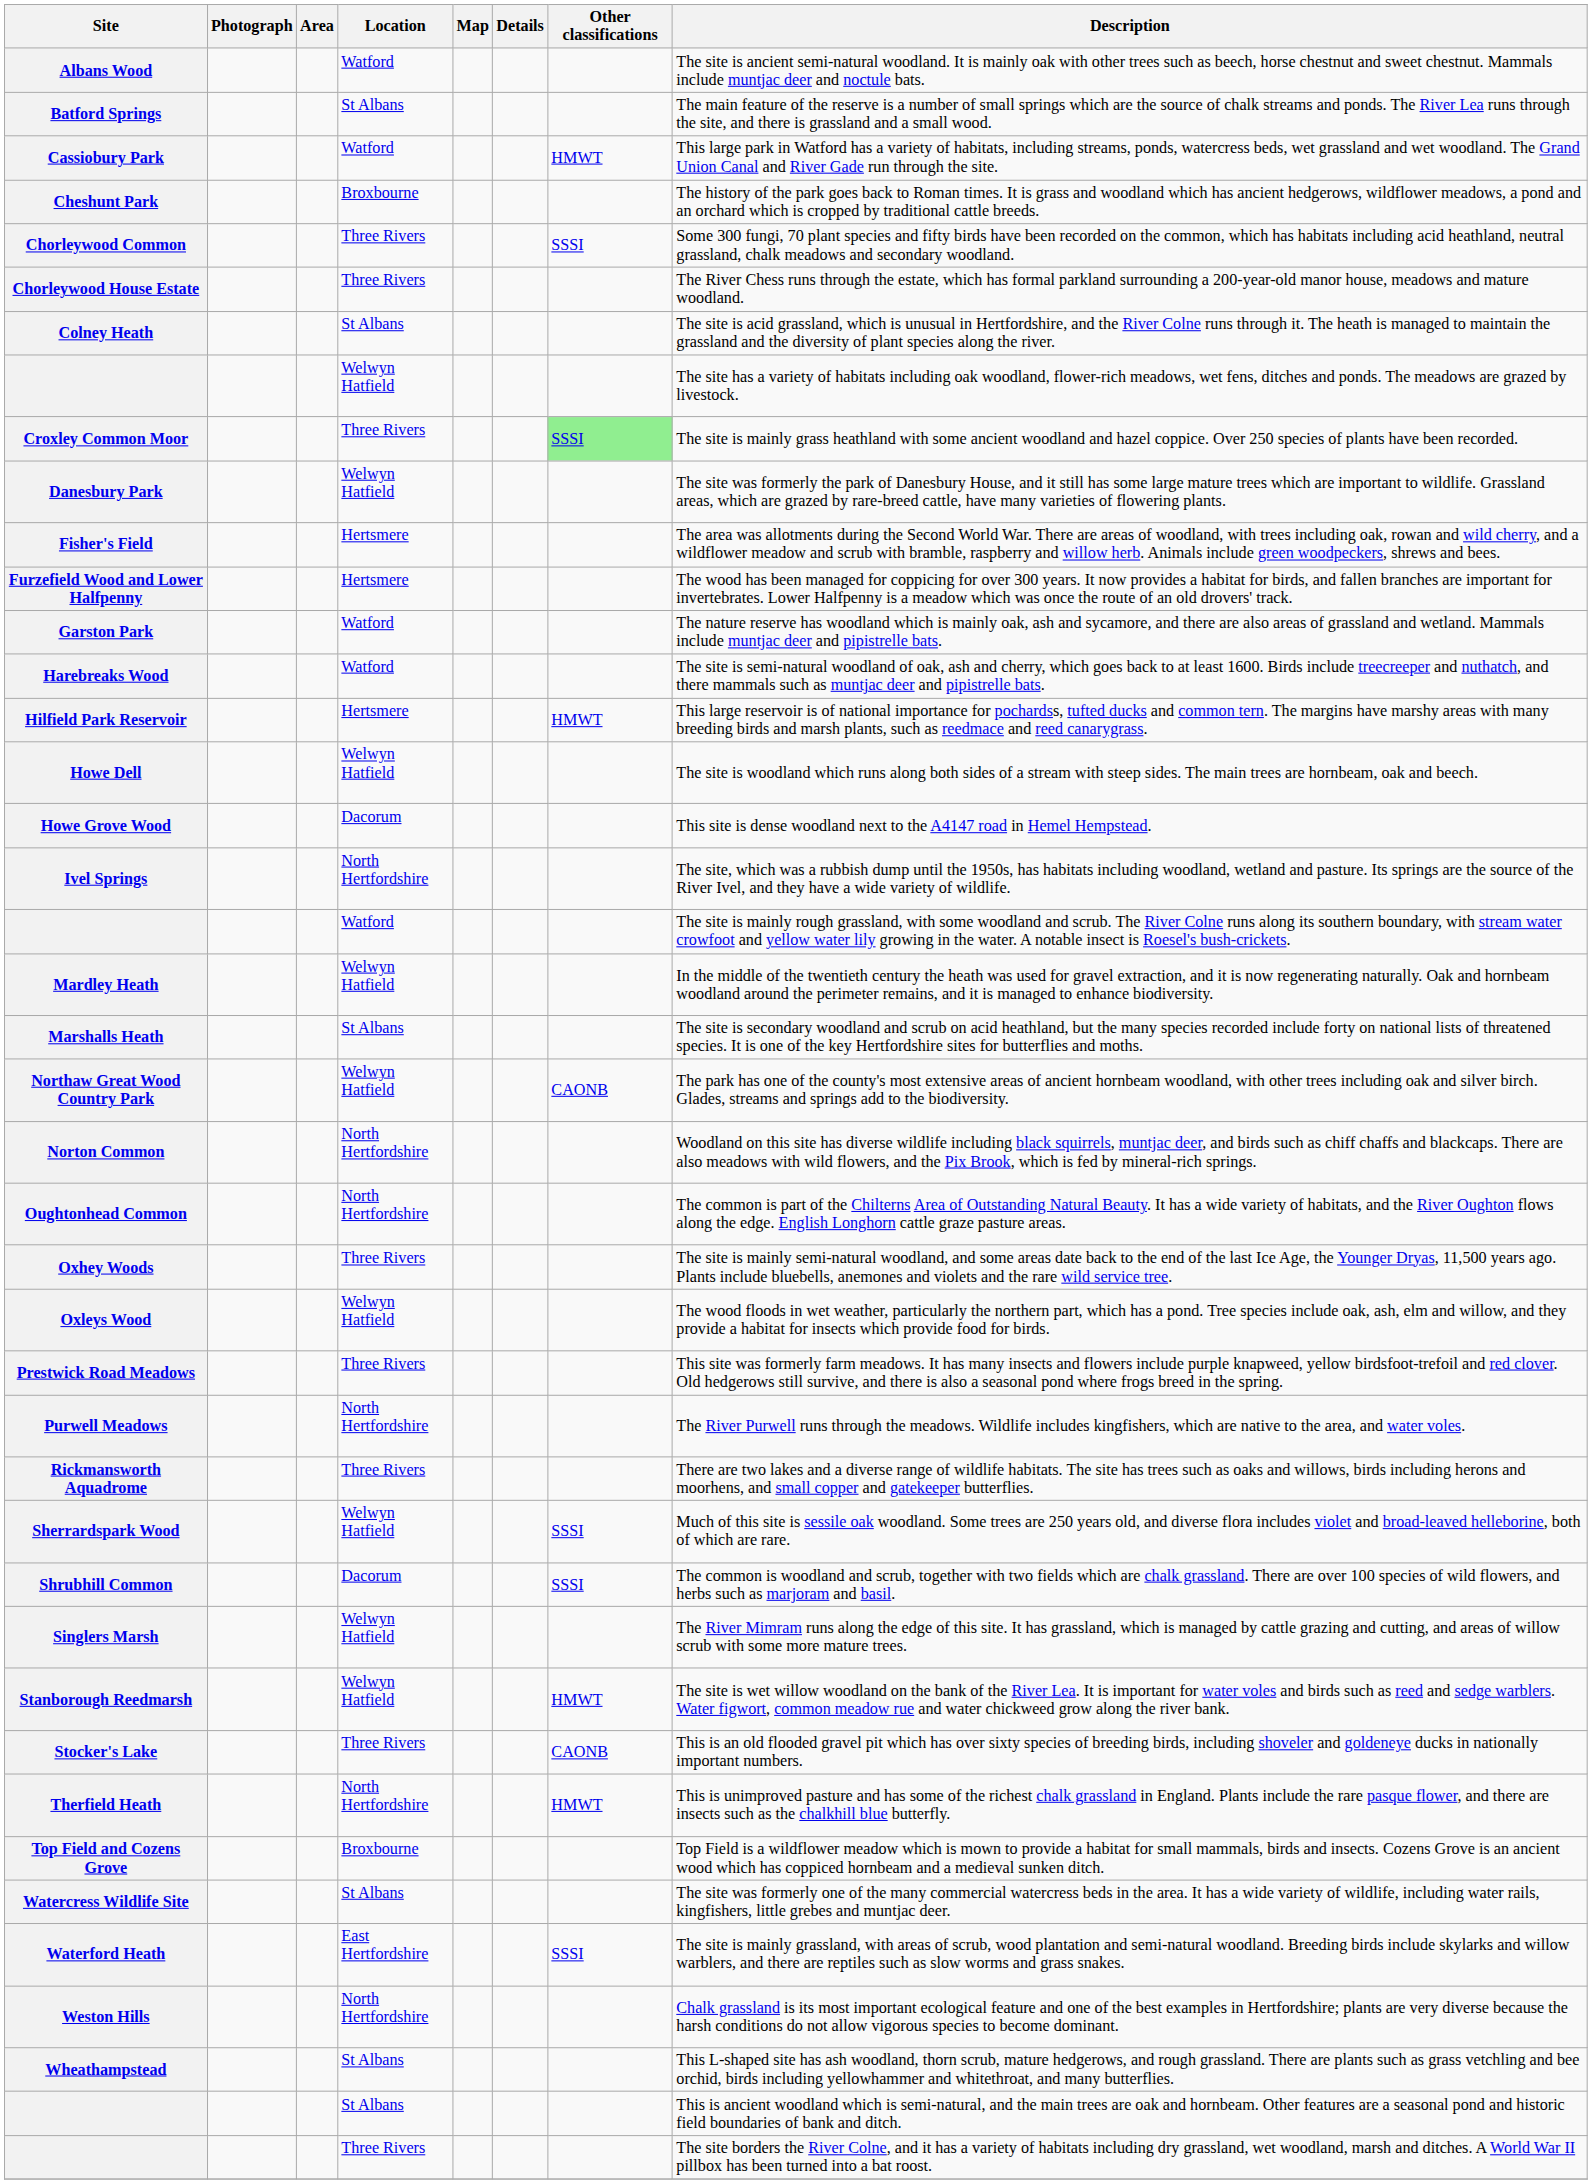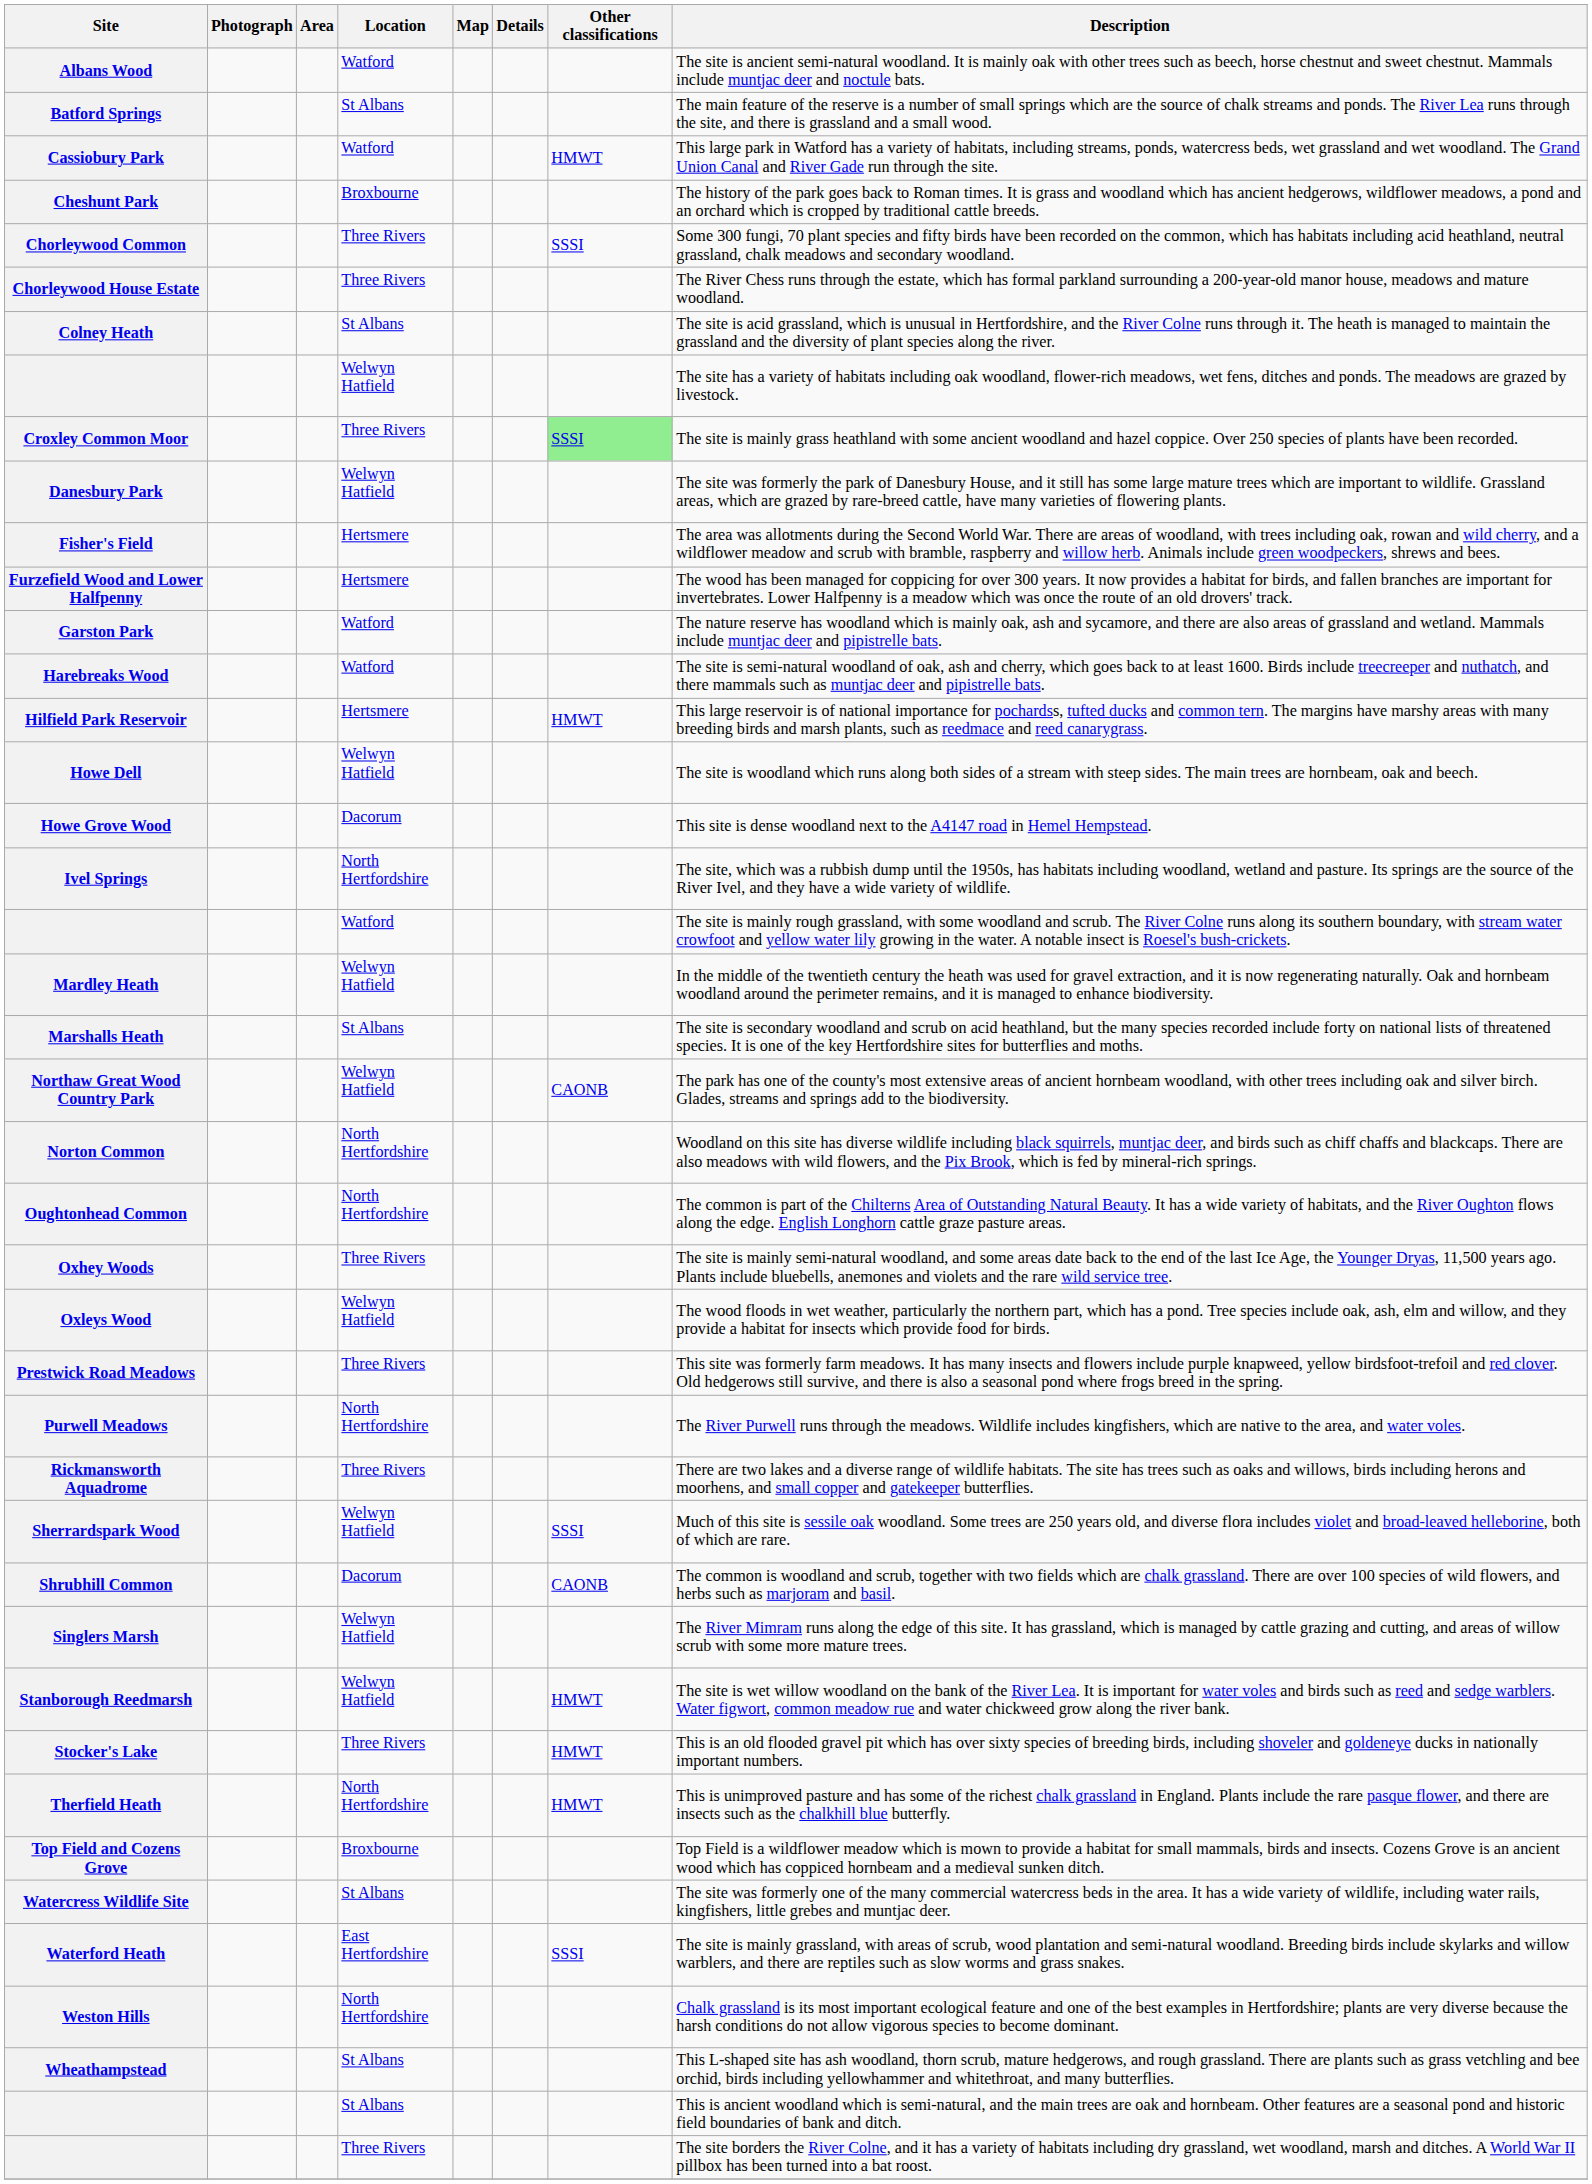Shrubhill Common | Other classifications: SSSI -> CAONB
Stocker's Lake | Other classifications: CAONB -> HMWT
